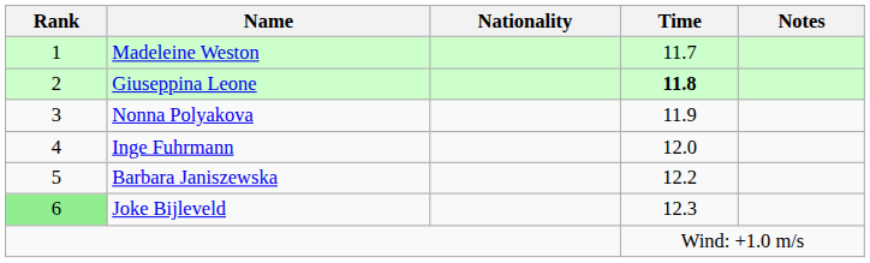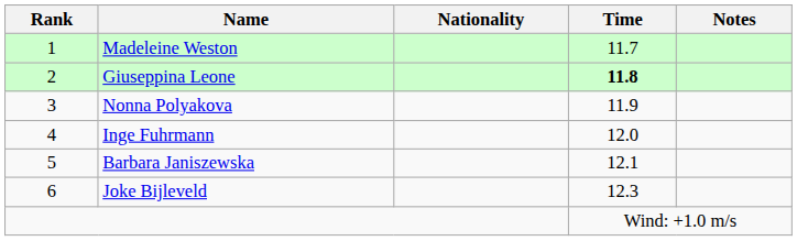Barbara Janiszewska | Time: 12.2 -> 12.1
Joke Bijleveld | Rank: lightgreen background -> no background
